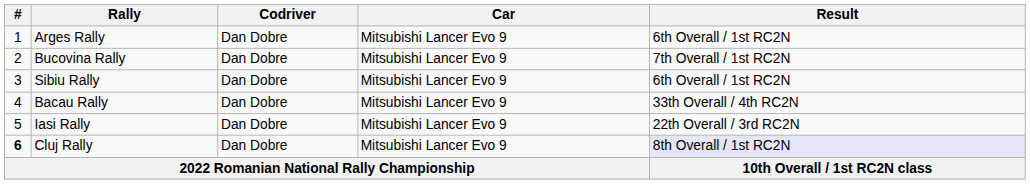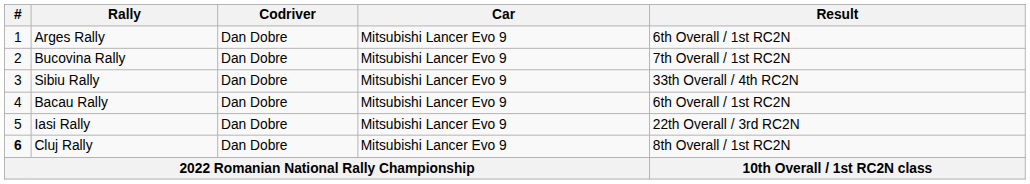Sibiu Rally | Result: 6th Overall / 1st RC2N -> 33th Overall / 4th RC2N
Bacau Rally | Result: 33th Overall / 4th RC2N -> 6th Overall / 1st RC2N
Cluj Rally | Result: lavender background -> no background
